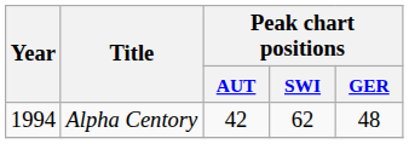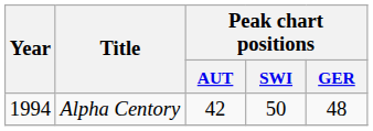Alpha Centory | Peak chart positions / SWI: 62 -> 50
